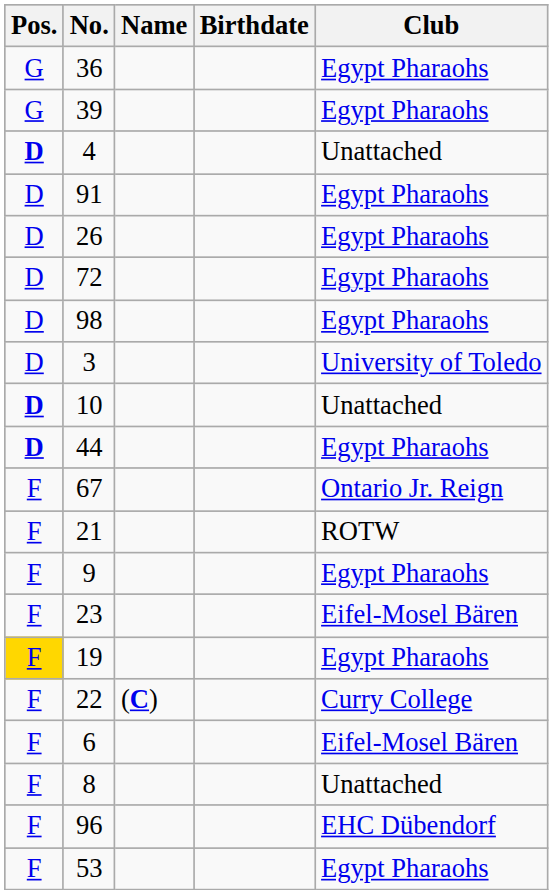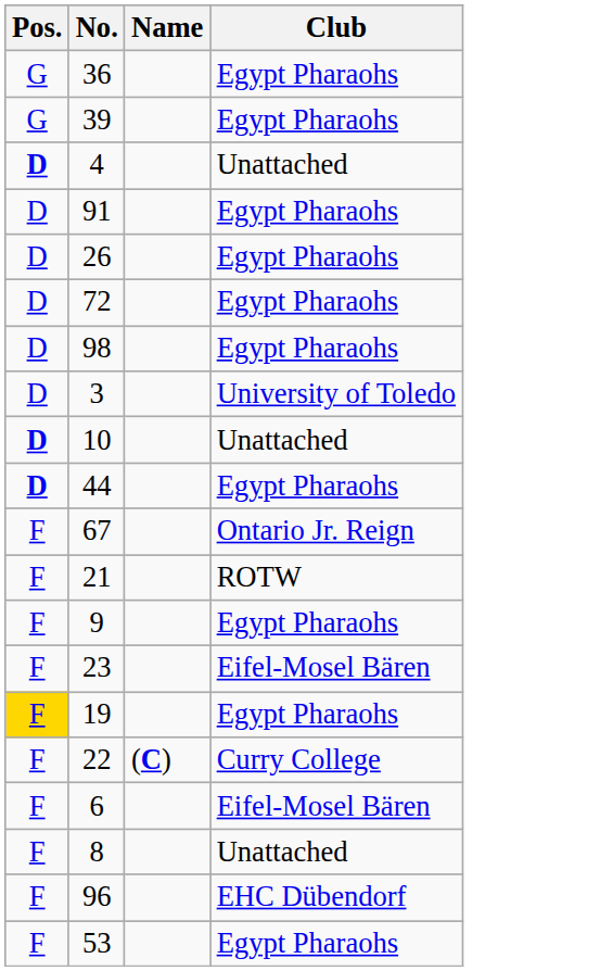- column: Birthdate
